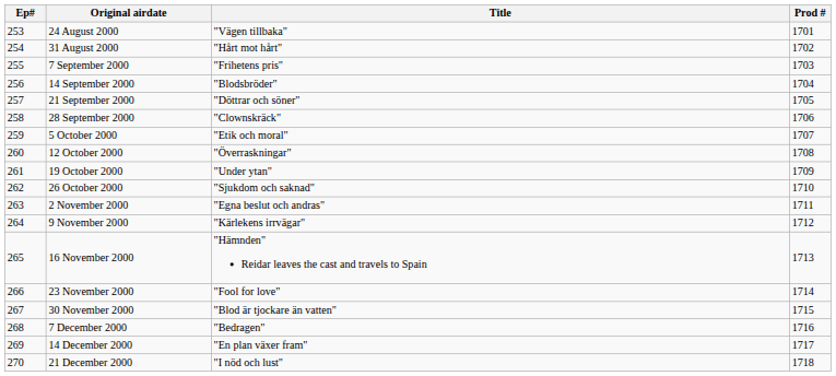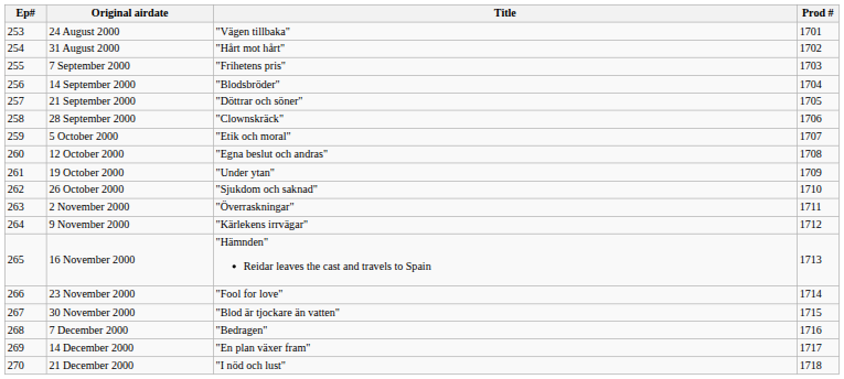12 October 2000 | Title: "Överraskningar" -> "Egna beslut och andras"
2 November 2000 | Title: "Egna beslut och andras" -> "Överraskningar"
